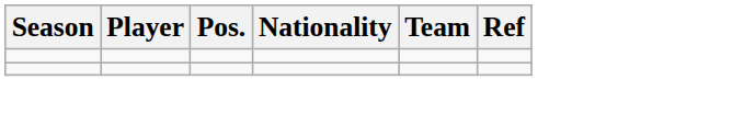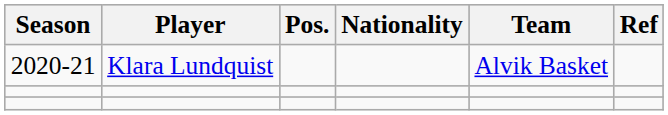+ row: 2020-21 | Klara Lundquist | Alvik Basket
